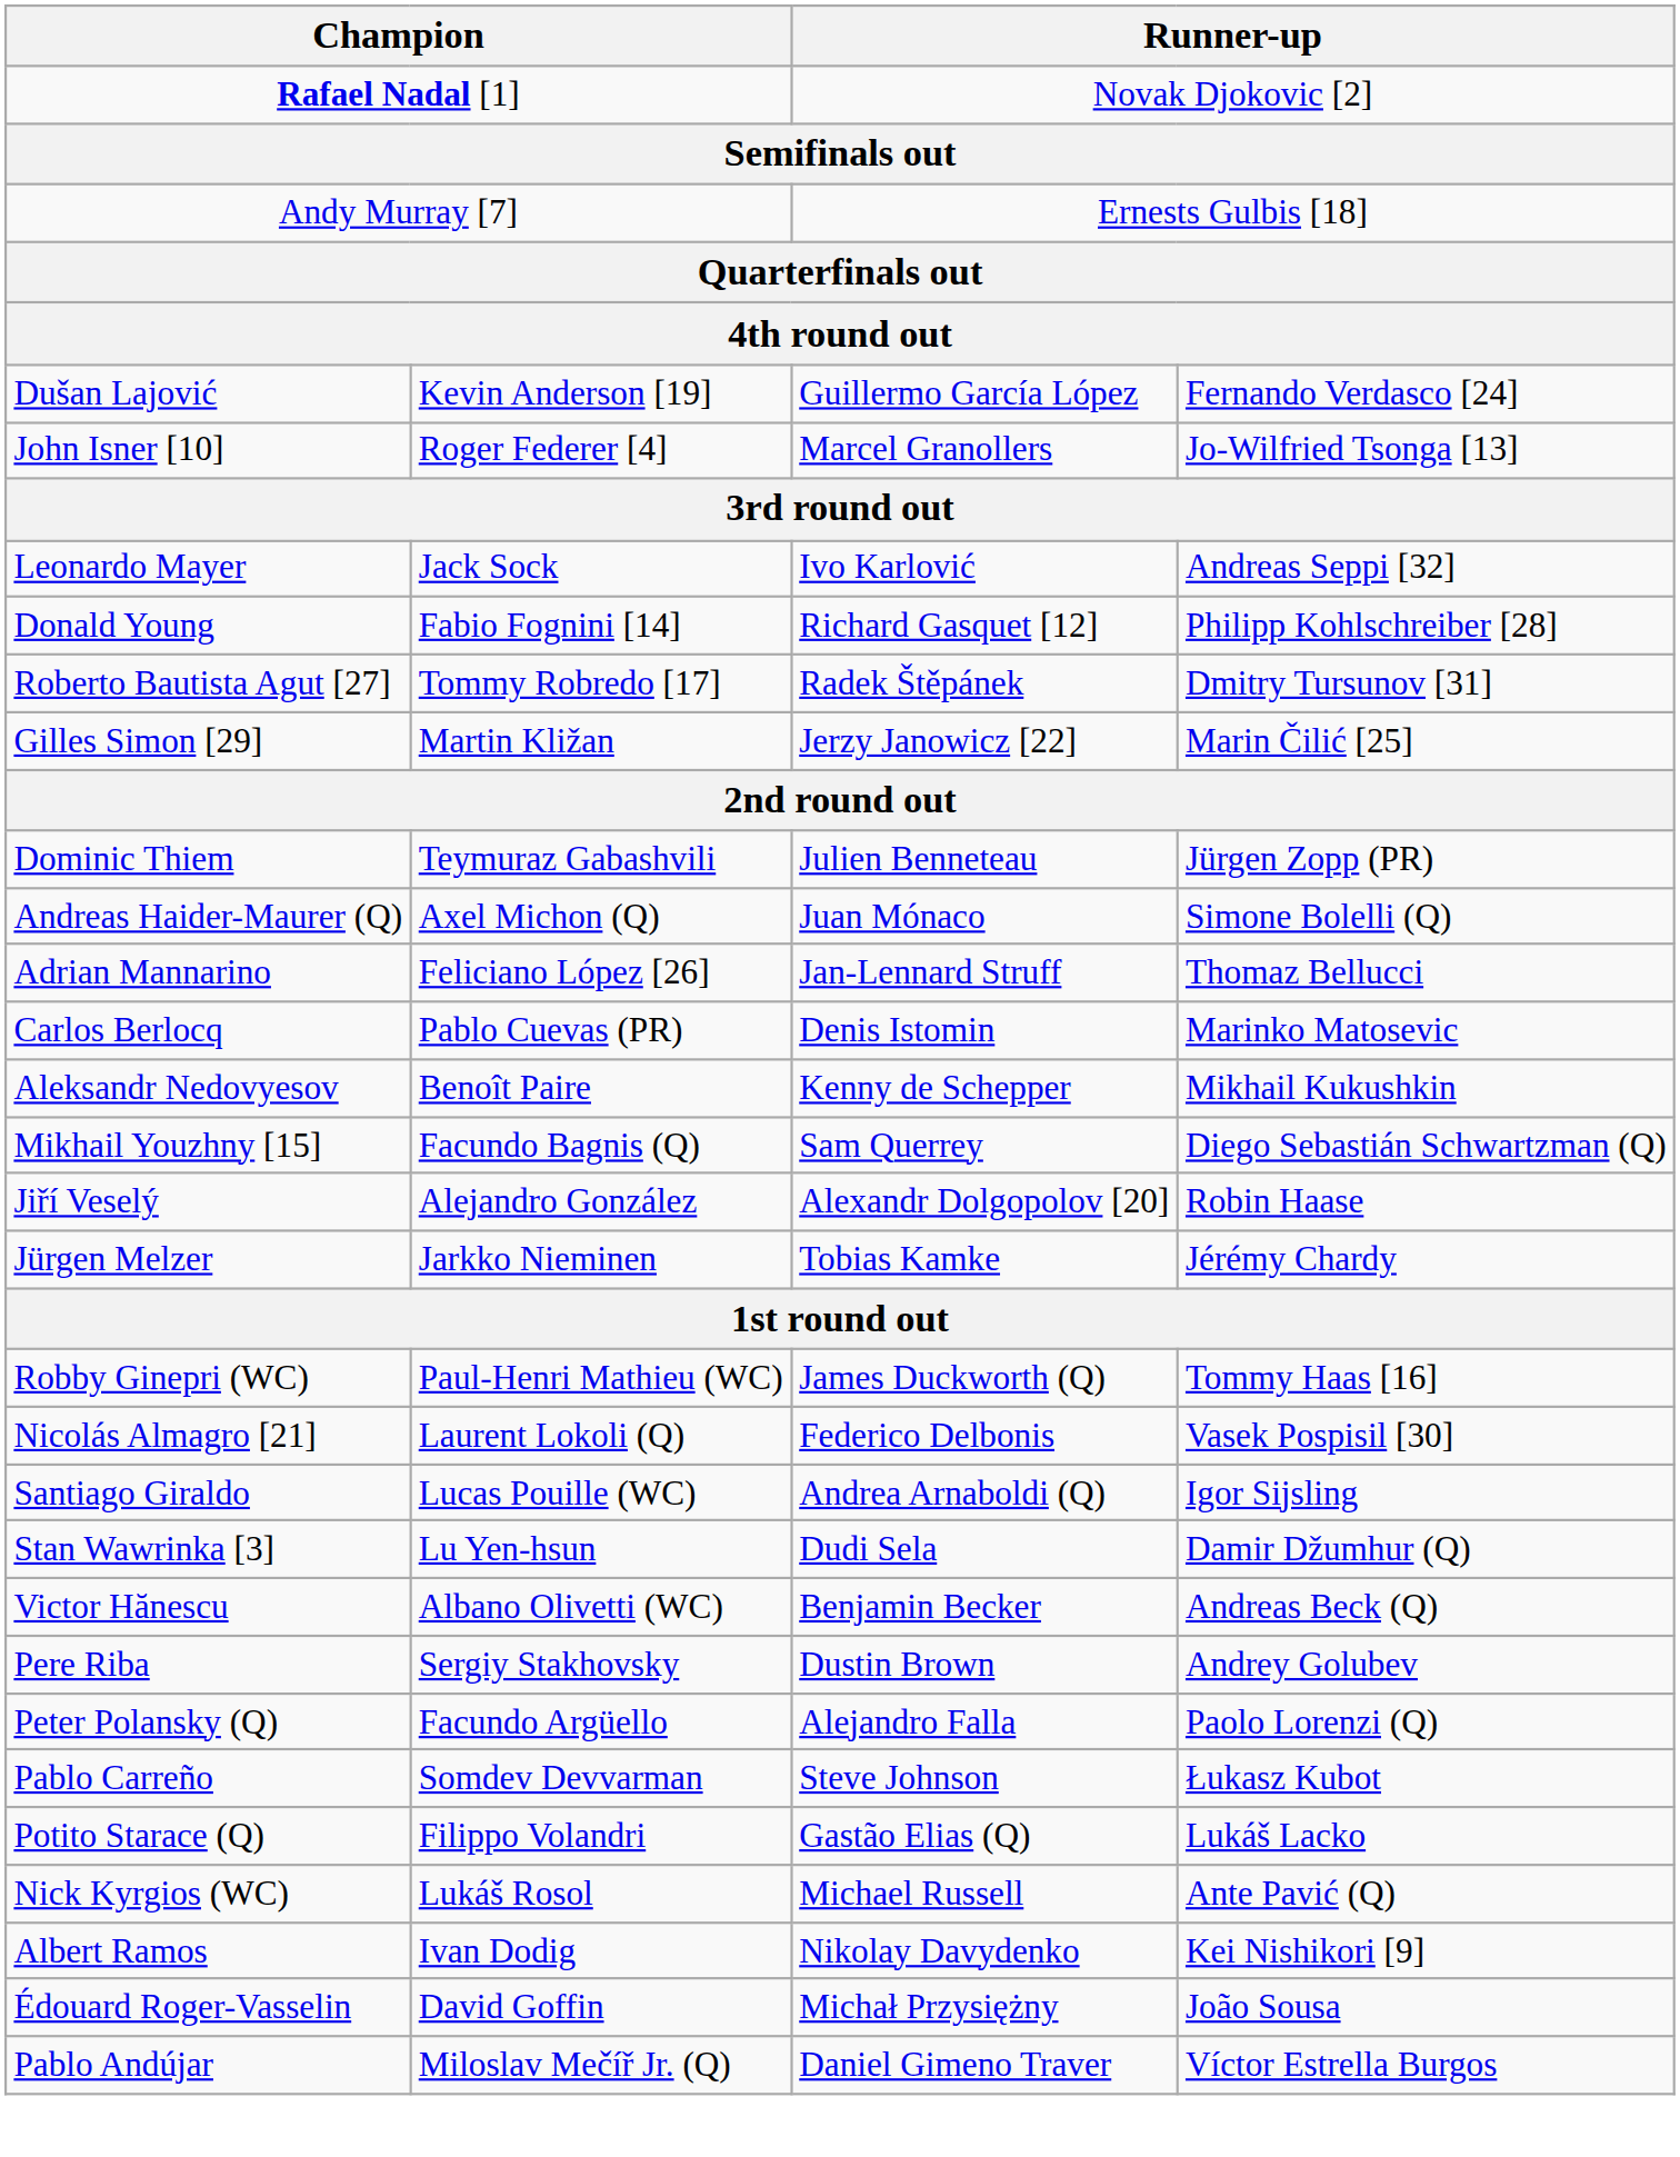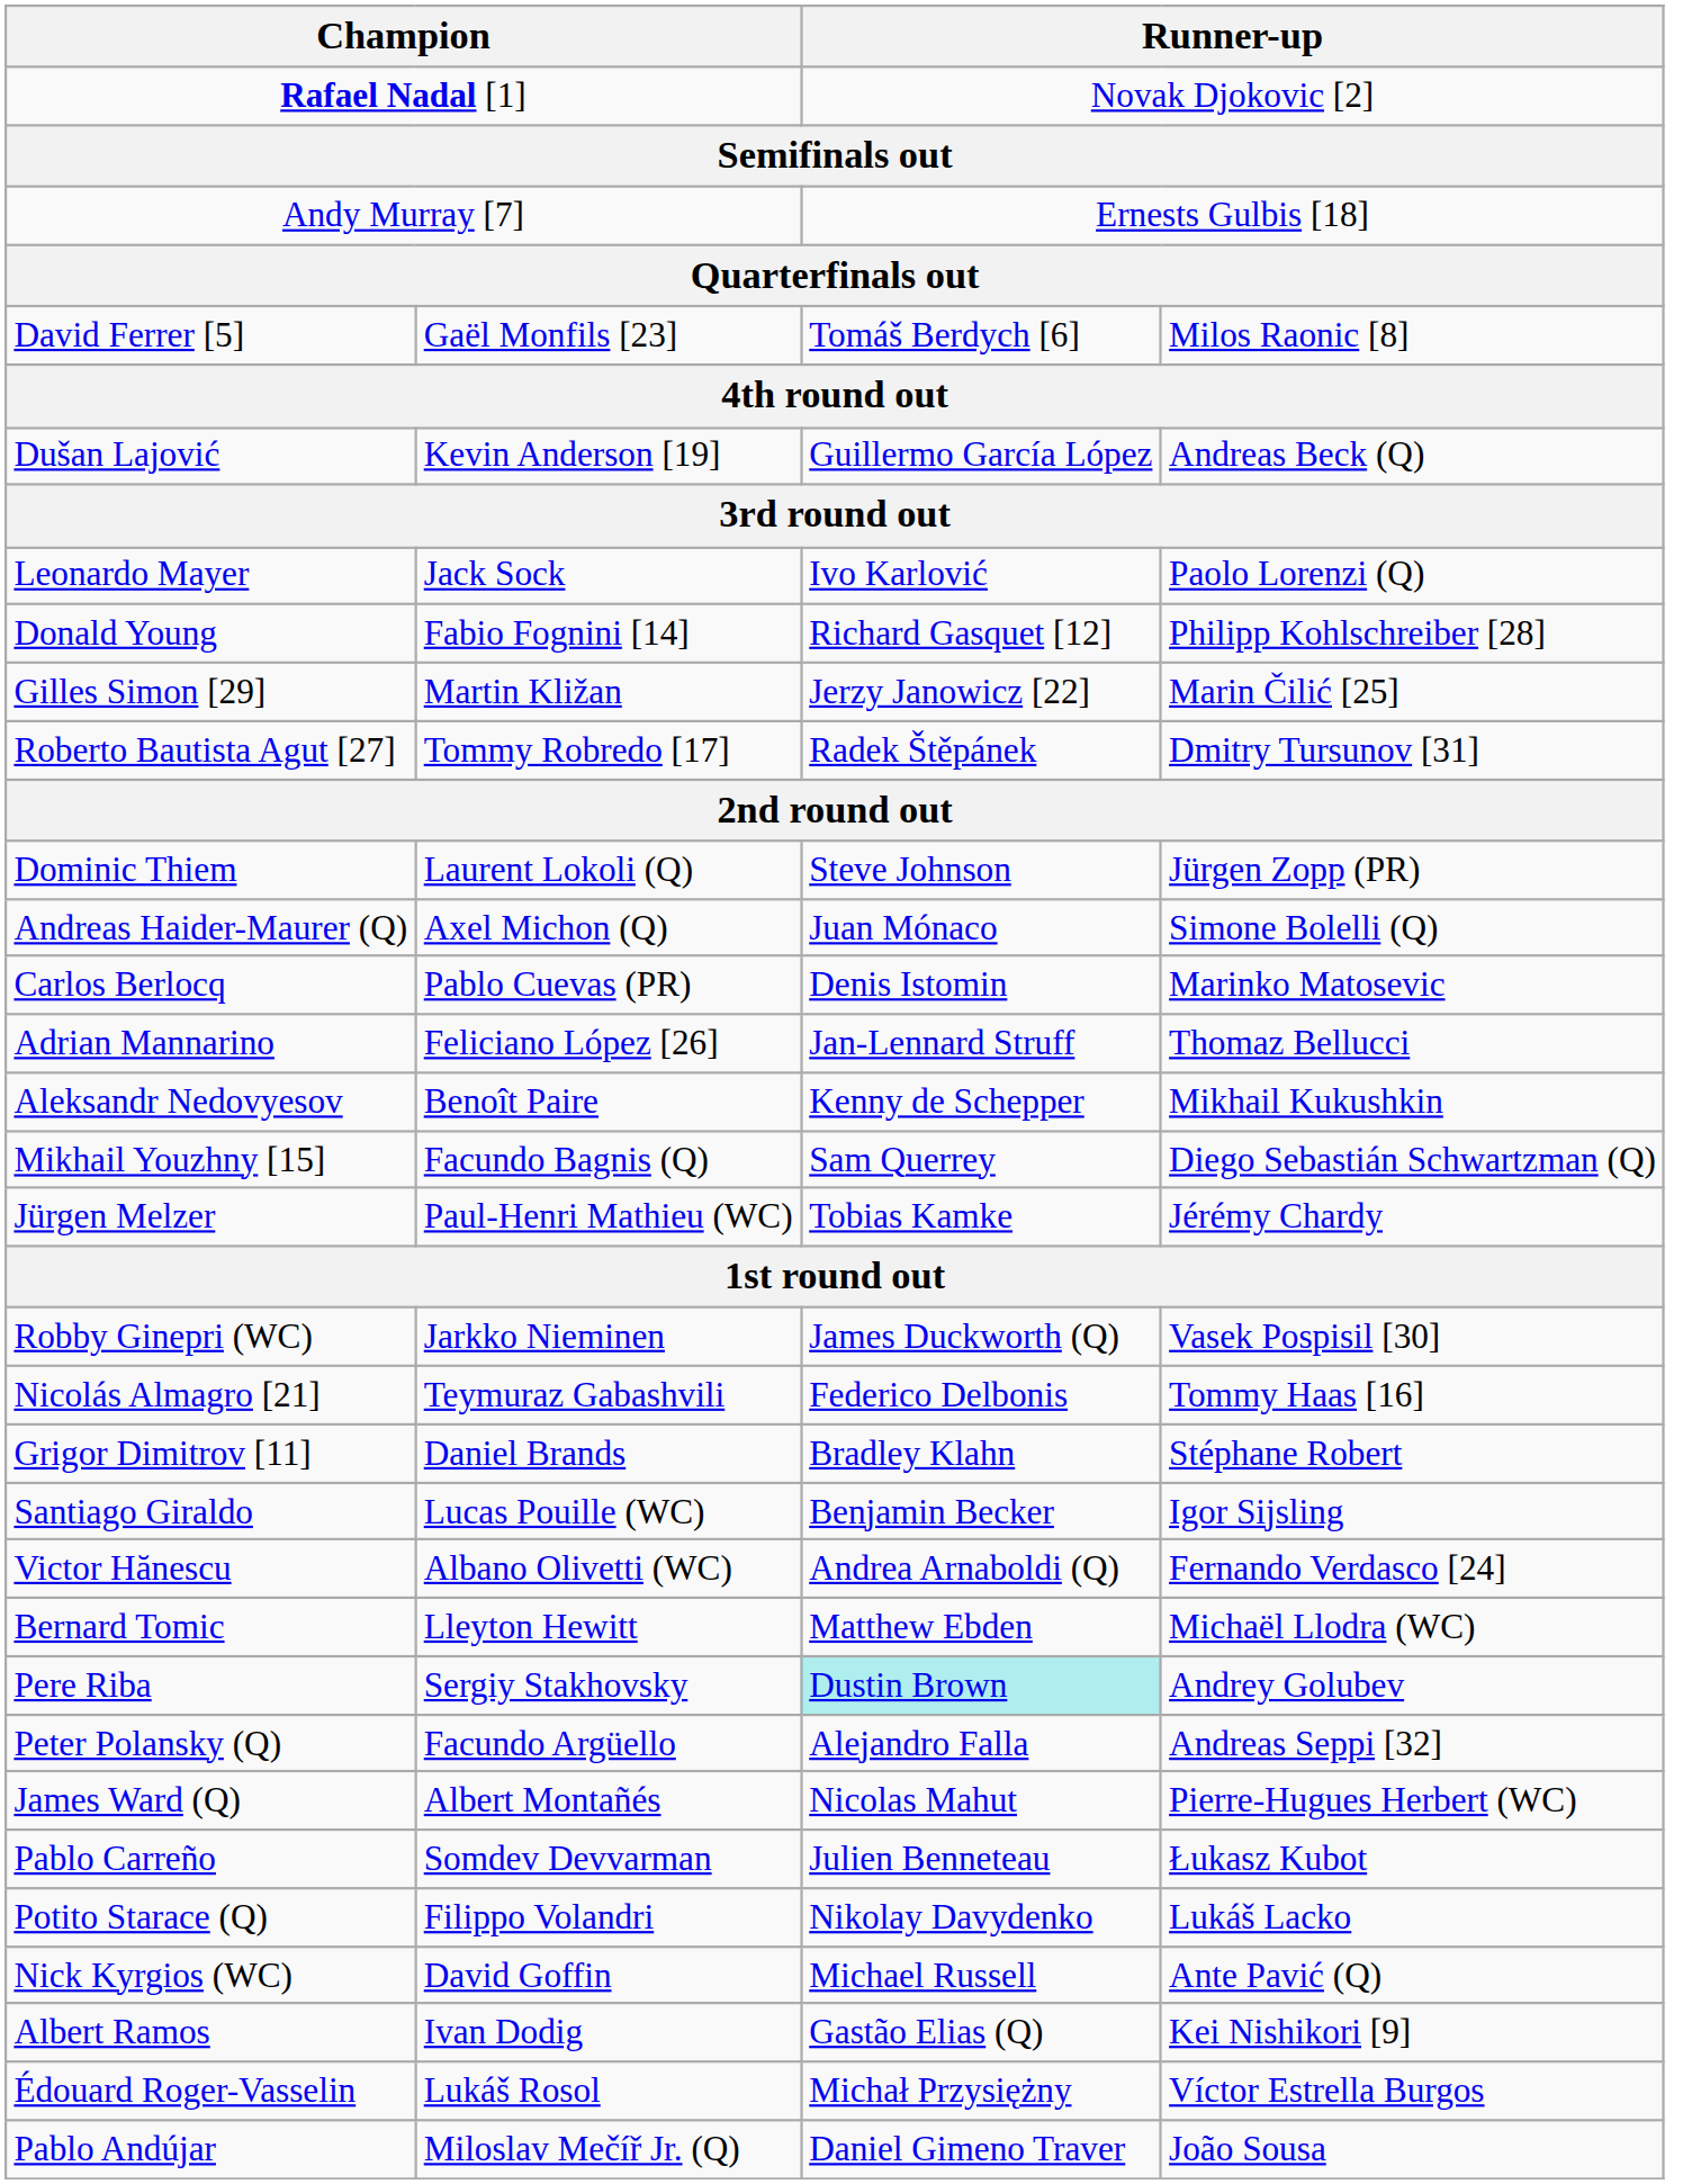+ row: David Ferrer [5] | Gaël Monfils [23] | Tomáš Berdych [6] | Milos Raonic [8]
Dušan Lajović | column 4: Fernando Verdasco [24] -> Andreas Beck (Q)
- row: John Isner [10] | Roger Federer [4] | Marcel Granollers | Jo-Wilfried Tsonga [13]
Leonardo Mayer | column 4: Andreas Seppi [32] -> Paolo Lorenzi (Q)
rows swapped: Roberto Bautista Agut [27] <-> Gilles Simon [29]
Dominic Thiem | column 2: Teymuraz Gabashvili -> Laurent Lokoli (Q)
Dominic Thiem | column 3: Julien Benneteau -> Steve Johnson
rows swapped: Adrian Mannarino <-> Carlos Berlocq
- row: Jiří Veselý | Alejandro González | Alexandr Dolgopolov [20] | Robin Haase
Jürgen Melzer | column 2: Jarkko Nieminen -> Paul-Henri Mathieu (WC)
Robby Ginepri (WC) | column 2: Paul-Henri Mathieu (WC) -> Jarkko Nieminen
Robby Ginepri (WC) | column 4: Tommy Haas [16] -> Vasek Pospisil [30]
Nicolás Almagro [21] | column 2: Laurent Lokoli (Q) -> Teymuraz Gabashvili
Nicolás Almagro [21] | column 4: Vasek Pospisil [30] -> Tommy Haas [16]
+ row: Grigor Dimitrov [11] | Daniel Brands | Bradley Klahn | Stéphane Robert
Santiago Giraldo | column 3: Andrea Arnaboldi (Q) -> Benjamin Becker
- row: Stan Wawrinka [3] | Lu Yen-hsun | Dudi Sela | Damir Džumhur (Q)
Victor Hănescu | column 3: Benjamin Becker -> Andrea Arnaboldi (Q)
Victor Hănescu | column 4: Andreas Beck (Q) -> Fernando Verdasco [24]
+ row: Bernard Tomic | Lleyton Hewitt | Matthew Ebden | Michaël Llodra (WC)
Pere Riba | column 3: no background -> paleturquoise background
Peter Polansky (Q) | column 4: Paolo Lorenzi (Q) -> Andreas Seppi [32]
+ row: James Ward (Q) | Albert Montañés | Nicolas Mahut | Pierre-Hugues Herbert (WC)
Pablo Carreño | column 3: Steve Johnson -> Julien Benneteau
Potito Starace (Q) | column 3: Gastão Elias (Q) -> Nikolay Davydenko
Nick Kyrgios (WC) | column 2: Lukáš Rosol -> David Goffin
Albert Ramos | column 3: Nikolay Davydenko -> Gastão Elias (Q)
Édouard Roger-Vasselin | column 2: David Goffin -> Lukáš Rosol
Édouard Roger-Vasselin | column 4: João Sousa -> Víctor Estrella Burgos
Pablo Andújar | column 4: Víctor Estrella Burgos -> João Sousa
